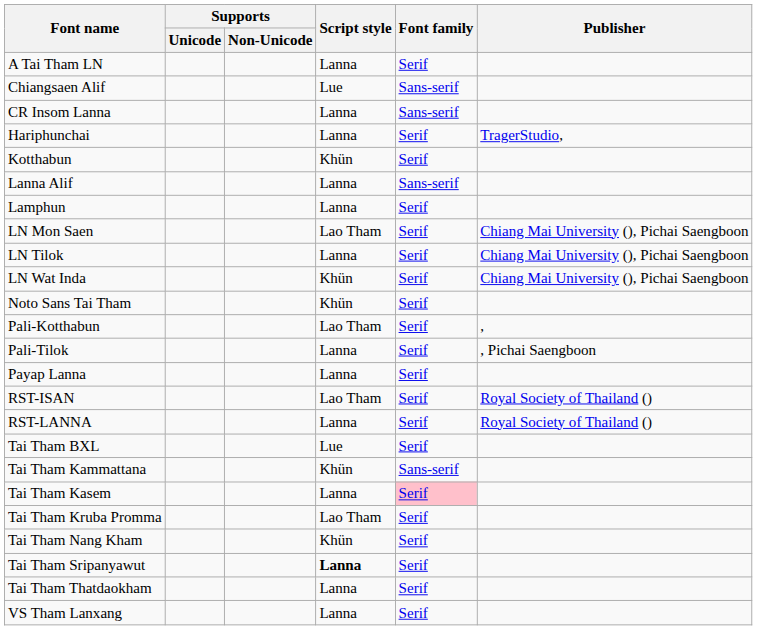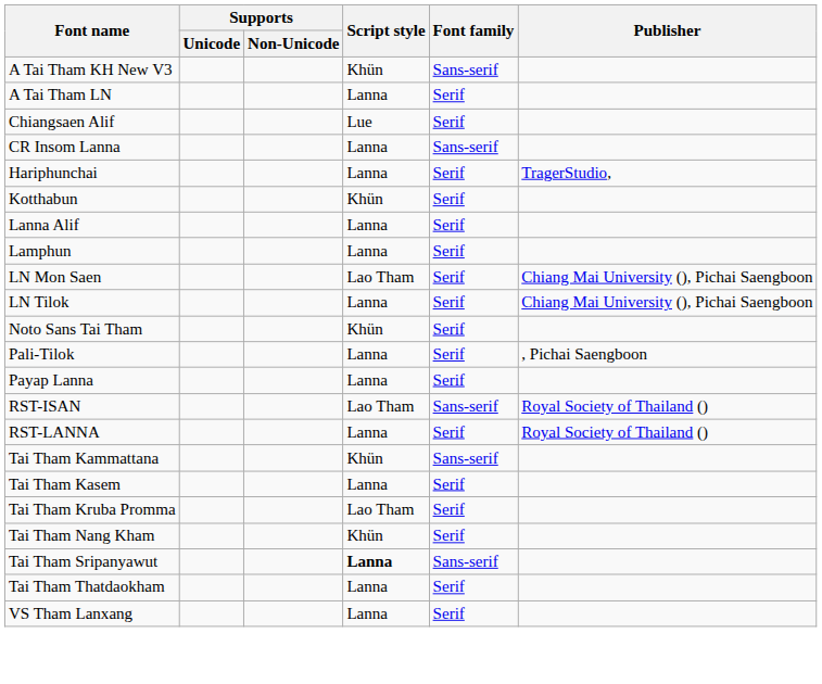+ row: A Tai Tham KH New V3 | Khün | Sans-serif
Chiangsaen Alif | Font family: Sans-serif -> Serif
Lanna Alif | Font family: Sans-serif -> Serif
- row: LN Wat Inda | Khün | Serif | Chiang Mai University (), Pichai Saengboon
- row: Pali-Kotthabun | Lao Tham | Serif | ,
RST-ISAN | Font family: Serif -> Sans-serif
- row: Tai Tham BXL | Lue | Serif
Tai Tham Kasem | Font family: pink background -> no background
Tai Tham Sripanyawut | Font family: Serif -> Sans-serif
